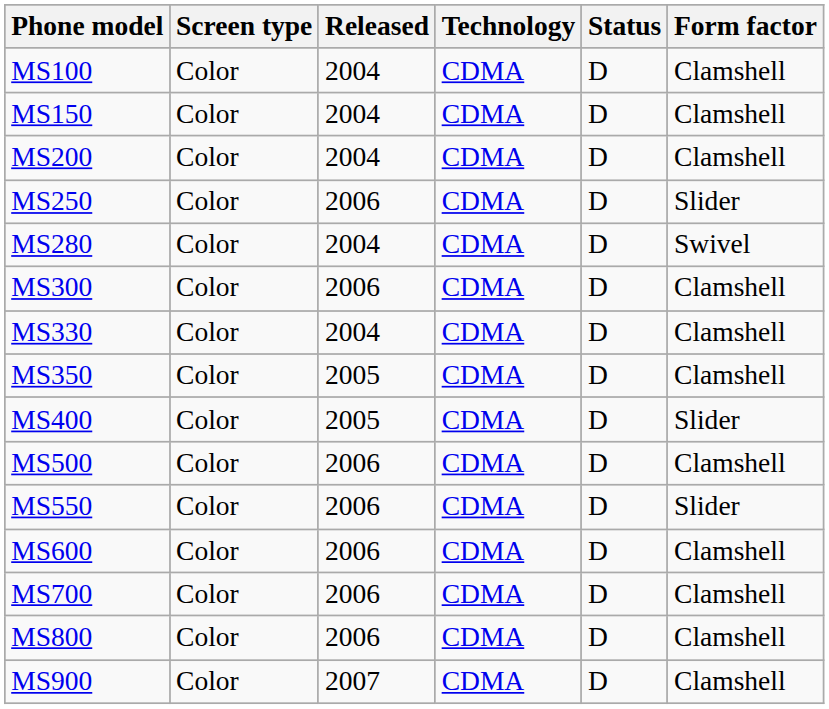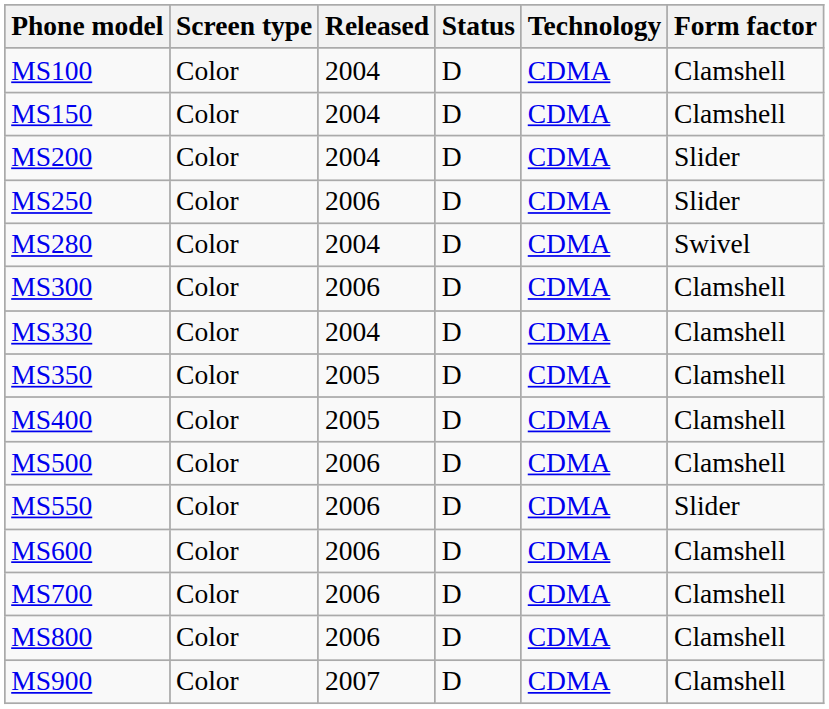columns swapped: Status <-> Technology
MS200 | Form factor: Clamshell -> Slider
MS400 | Form factor: Slider -> Clamshell
